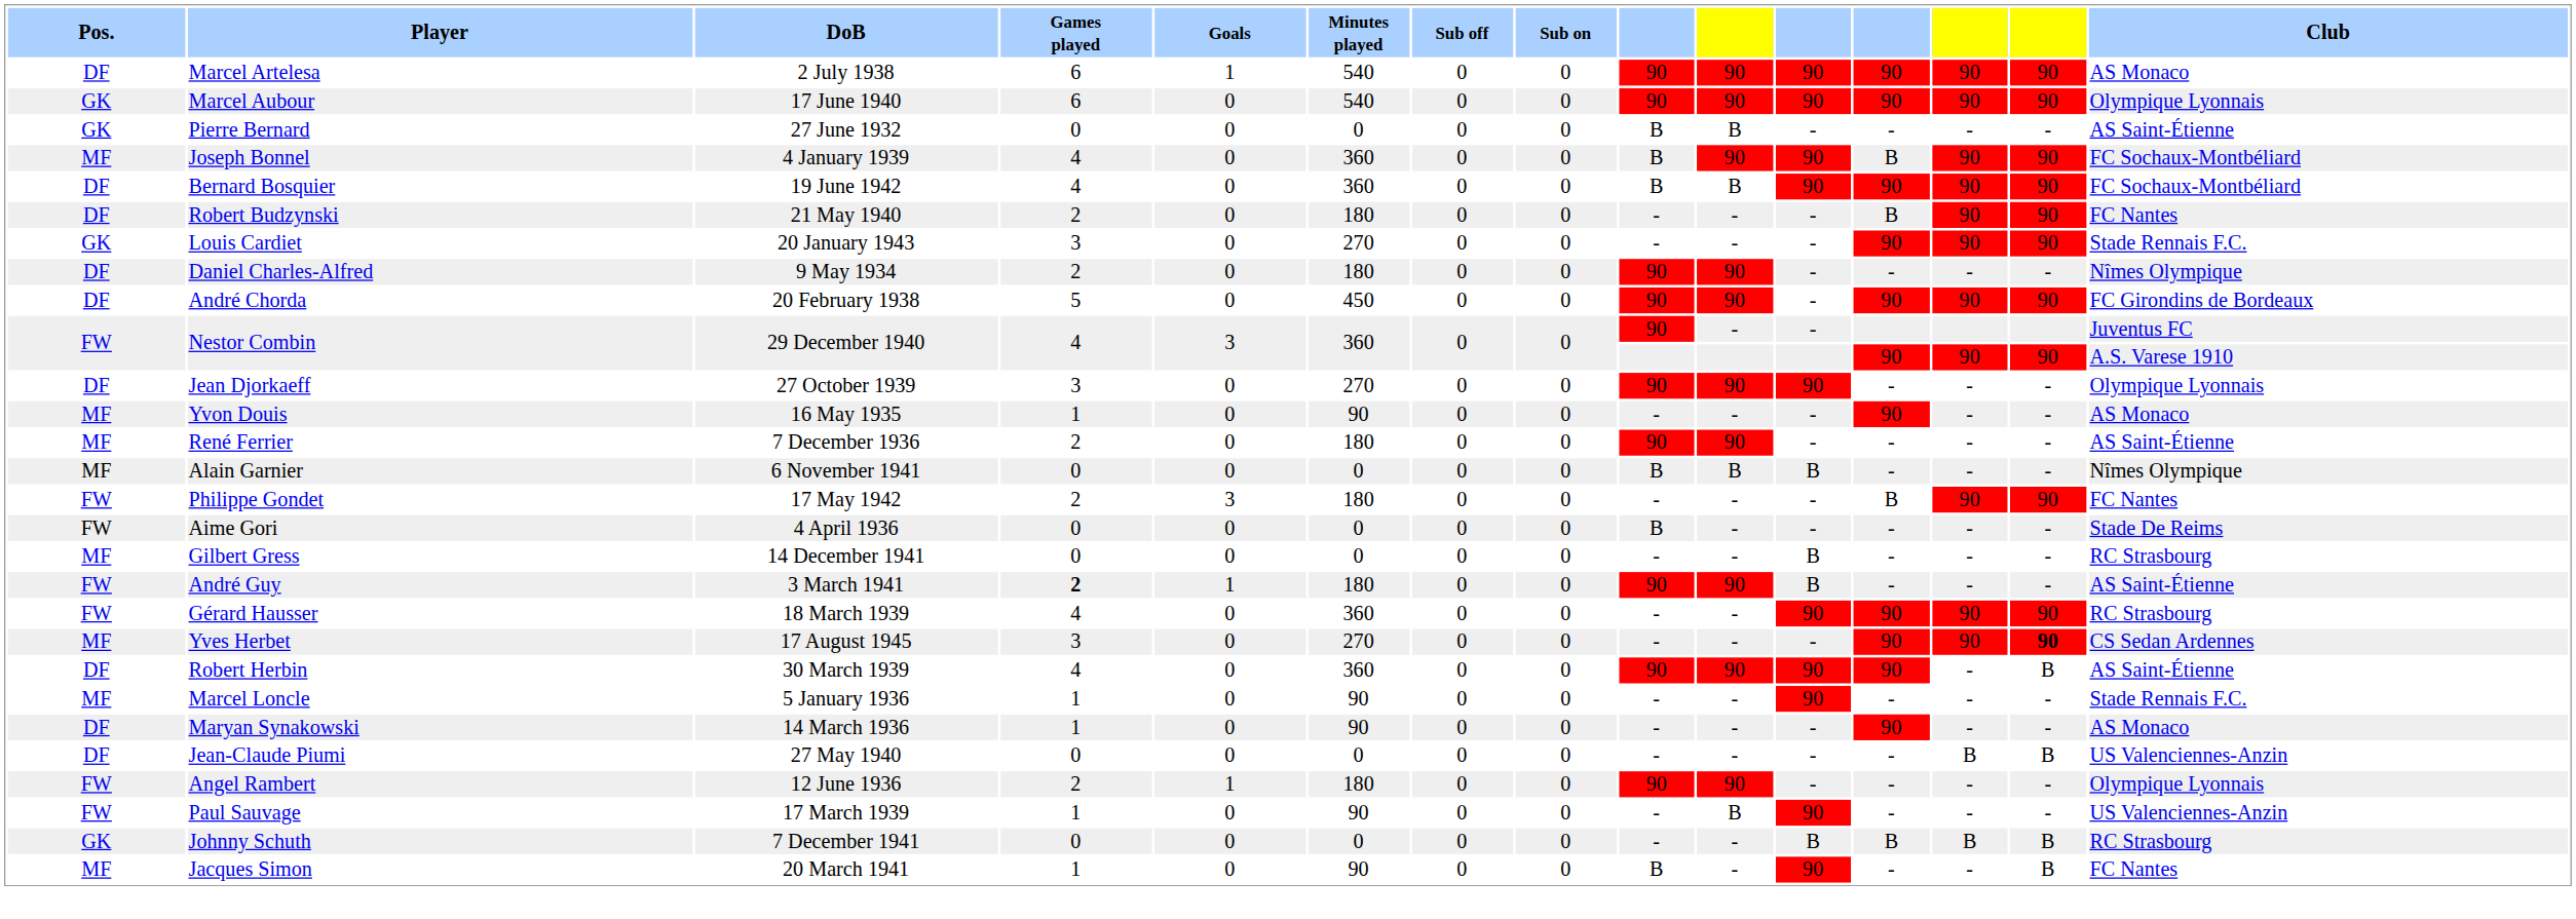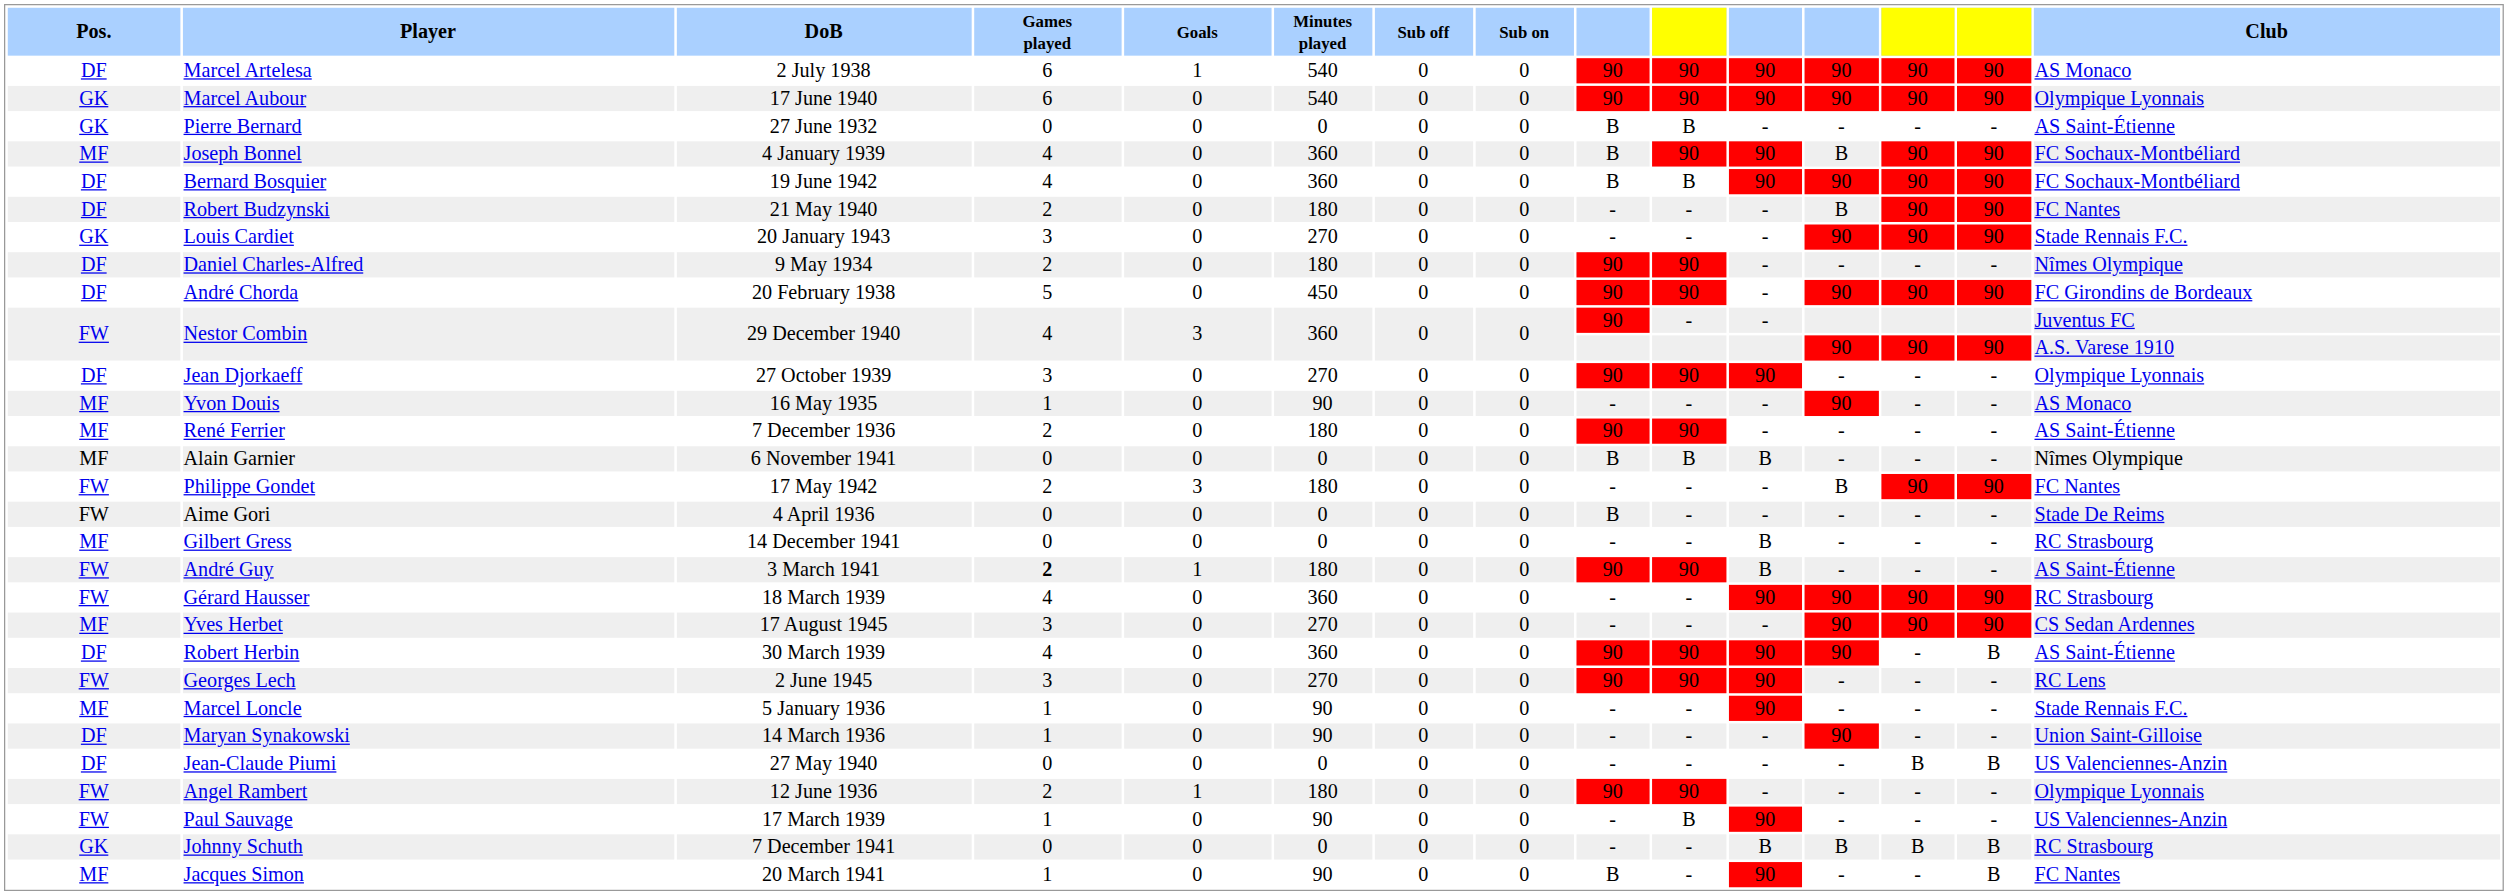Yves Herbet | column 14: bold -> normal
+ row: FW | Georges Lech | 2 June 1945 | 3 | 0 | 270 | 0 | 0 | 90 | 90 | 90 | - | - | - | RC Lens
Maryan Synakowski | Club: AS Monaco -> Union Saint-Gilloise
